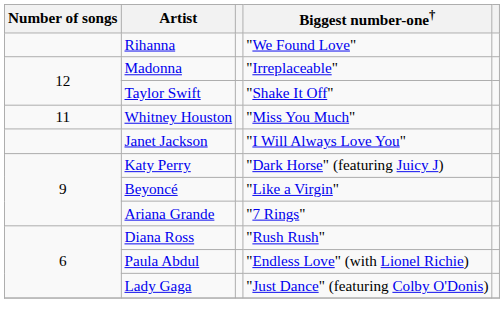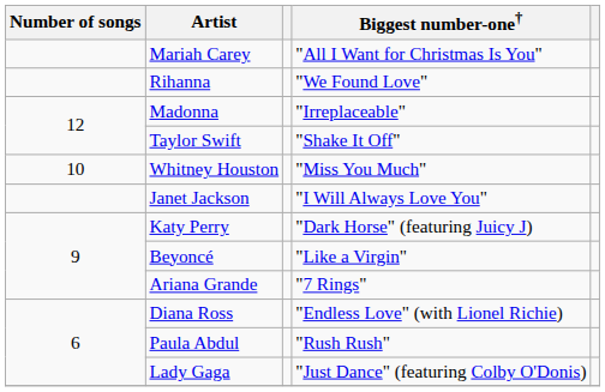+ row: Mariah Carey | "All I Want for Christmas Is You"
Whitney Houston | Number of songs: 11 -> 10
Diana Ross | Biggest number-one†: "Rush Rush" -> "Endless Love" (with Lionel Richie)
Paula Abdul | Biggest number-one†: "Endless Love" (with Lionel Richie) -> "Rush Rush"
